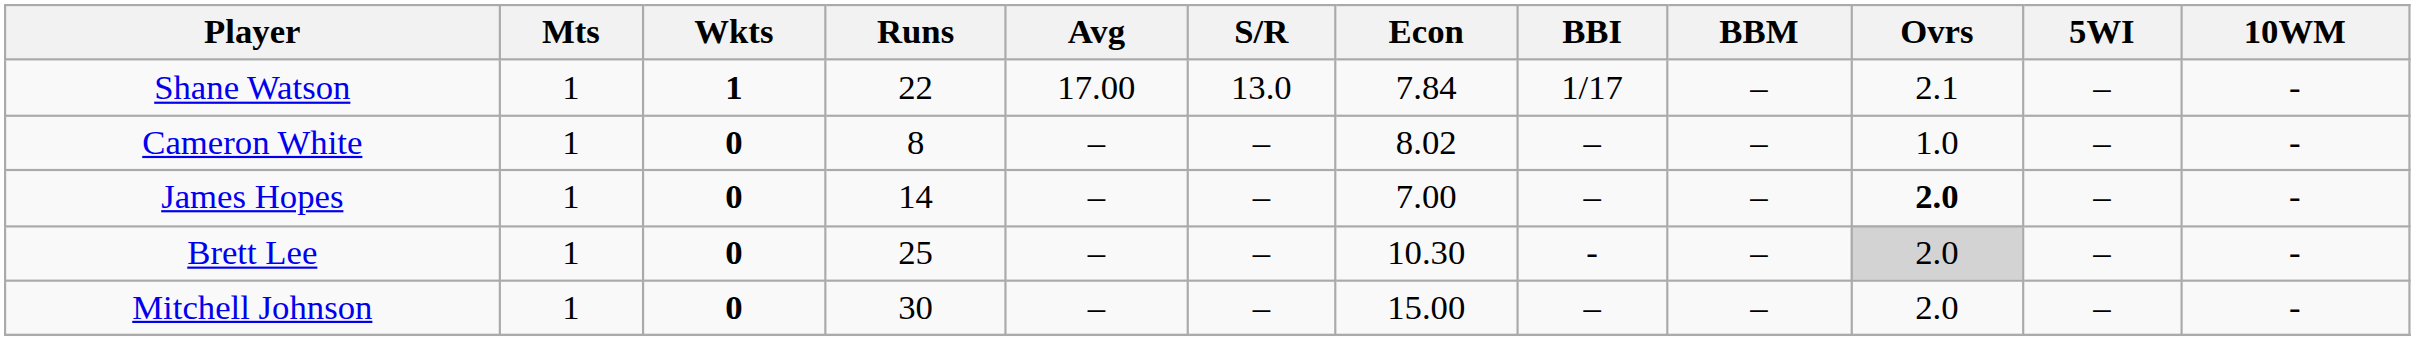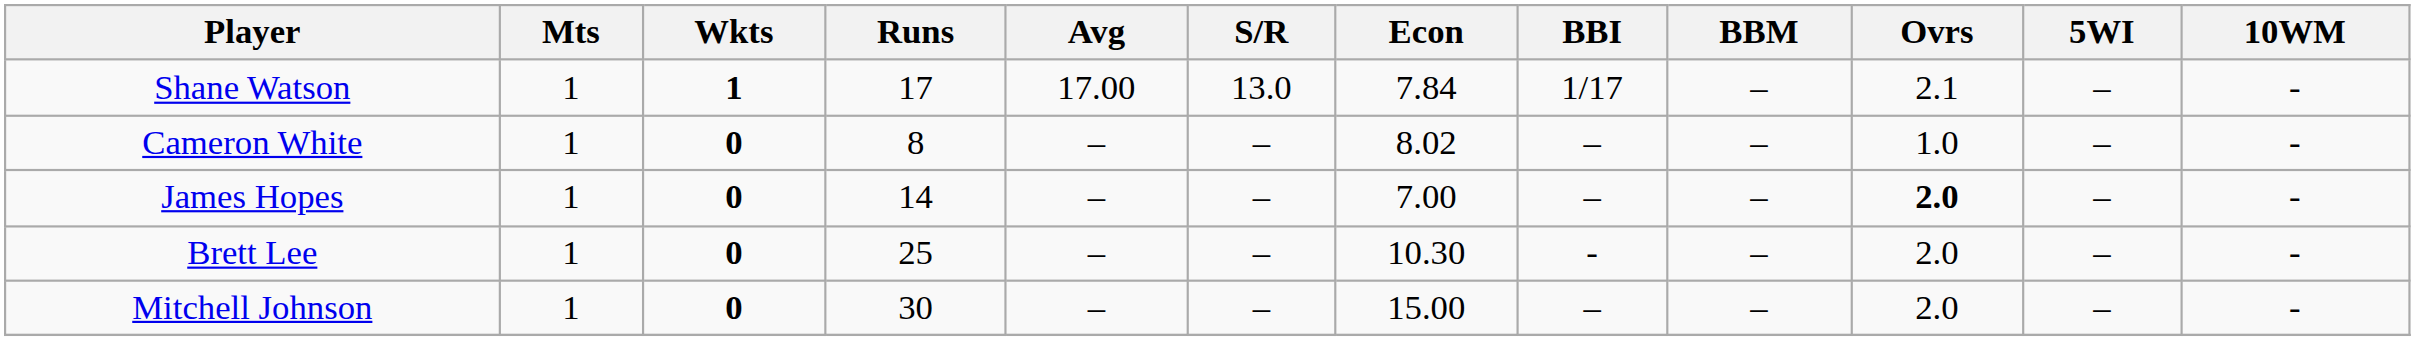Shane Watson | Runs: 22 -> 17
Brett Lee | Ovrs: lightgrey background -> no background
